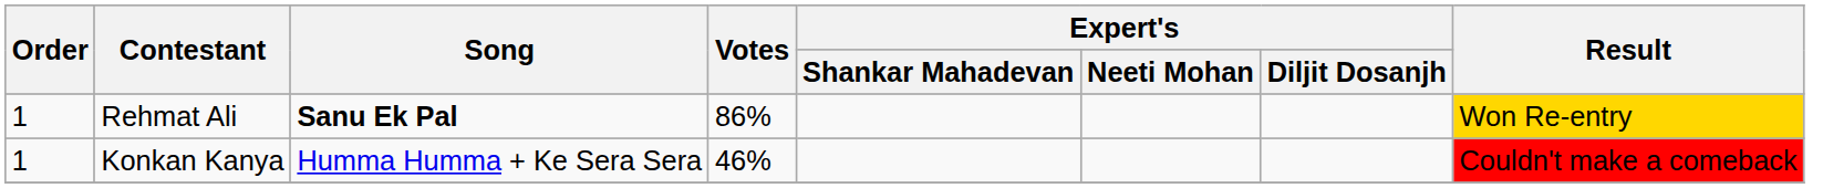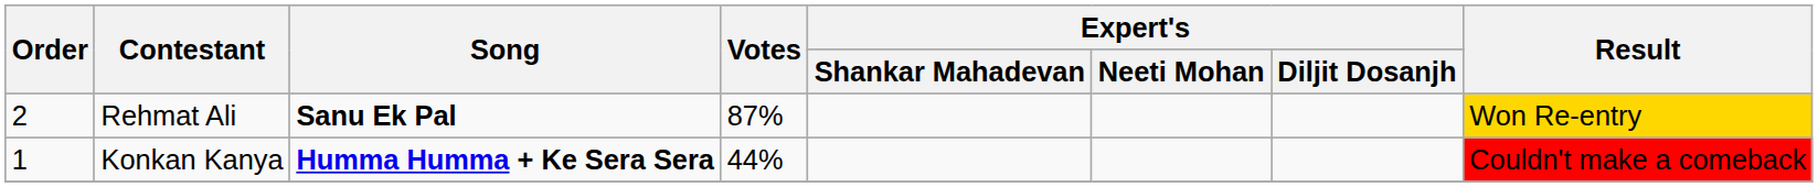Rehmat Ali | Order: 1 -> 2
Rehmat Ali | Votes: 86% -> 87%
Konkan Kanya | Song: normal -> bold
Konkan Kanya | Votes: 46% -> 44%
